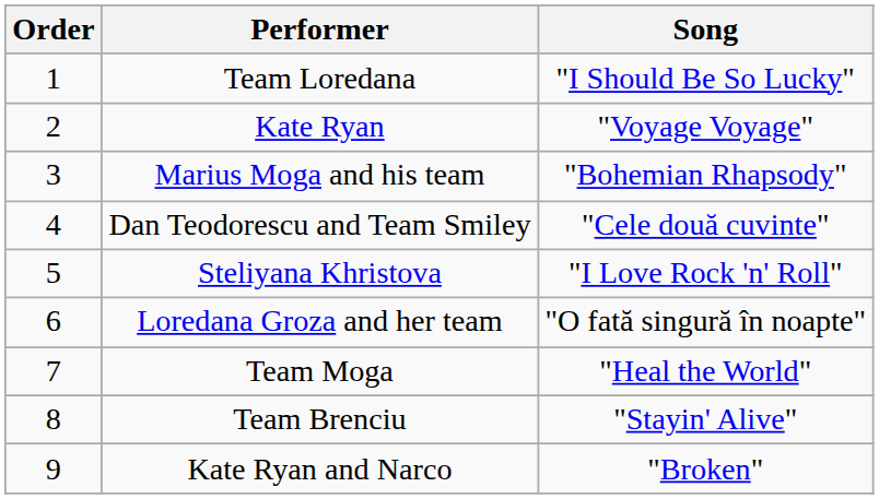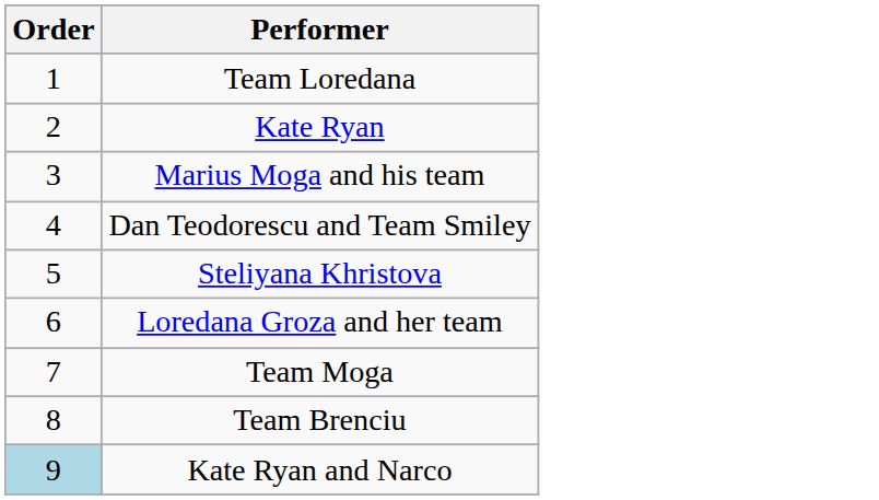- column: Song | "I Should Be So Lucky" | "Voyage Voyage" | "Bohemian Rhapsody" | "Cele două cuvinte" | "I Love Rock 'n' Roll" | "O fată singură în noapte" | "Heal the World" | "Stayin' Alive" | "Broken"
Kate Ryan and Narco | Order: no background -> lightblue background
